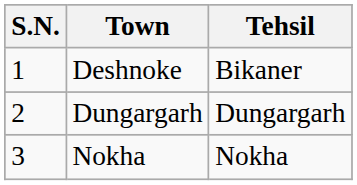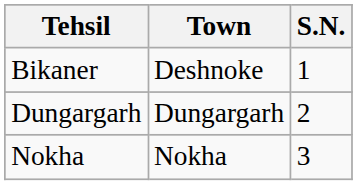columns swapped: S.N. <-> Tehsil
